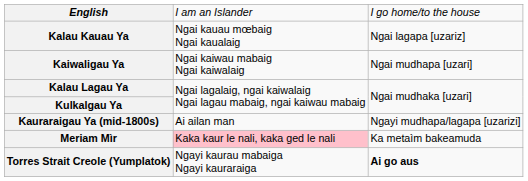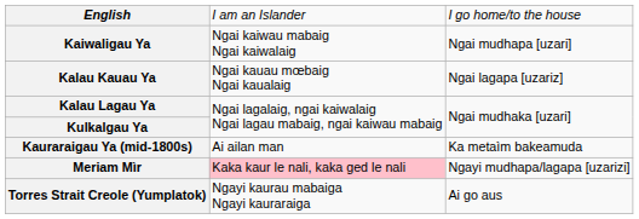rows swapped: Kalau Kauau Ya <-> Kaiwaligau Ya
Kauraraigau Ya (mid-1800s) | column 3: Ngayi mudhapa/lagapa [uzarizi] -> Ka metaìm bakeamuda
Meriam Mìr | column 3: Ka metaìm bakeamuda -> Ngayi mudhapa/lagapa [uzarizi]
Torres Strait Creole (Yumplatok) | column 3: bold -> normal
